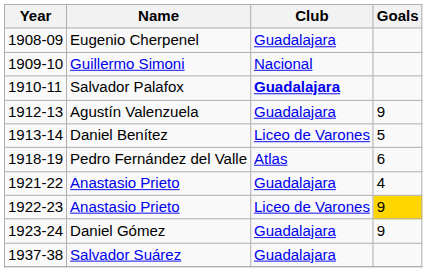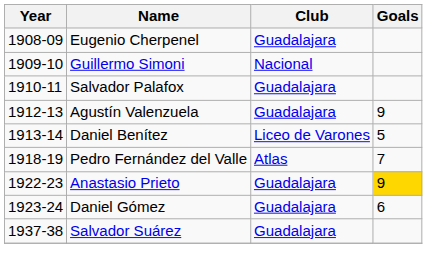Salvador Palafox | Club: bold -> normal
Pedro Fernández del Valle | Goals: 6 -> 7
- row: 1921-22 | Anastasio Prieto | Guadalajara | 4
1922-23 / Anastasio Prieto | Club: Liceo de Varones -> Guadalajara
Daniel Gómez | Goals: 9 -> 6
